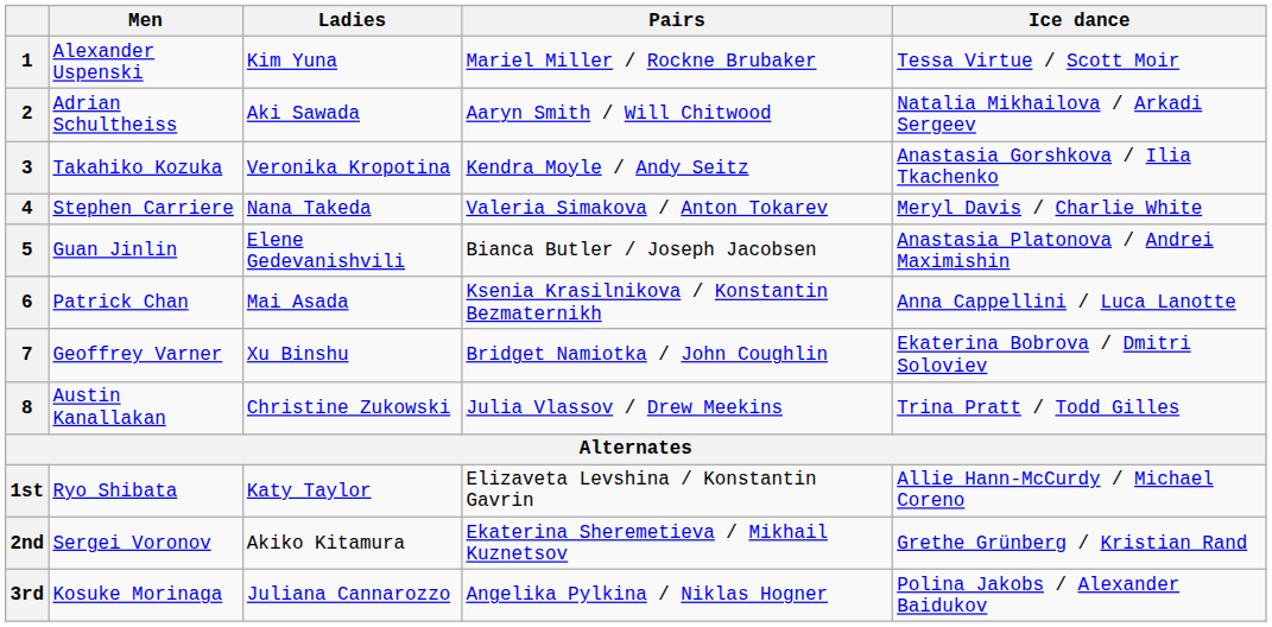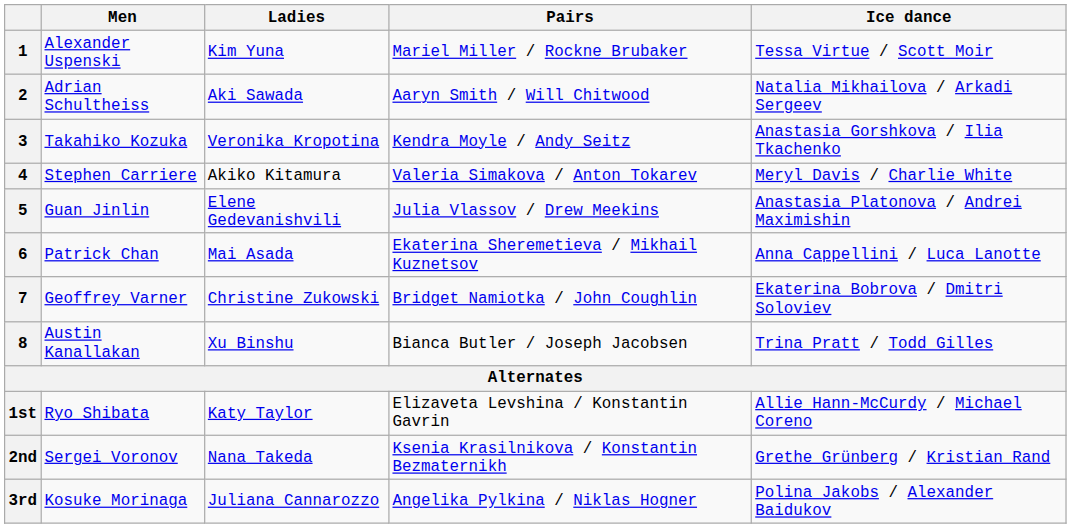4 | Ladies: Nana Takeda -> Akiko Kitamura
5 | Pairs: Bianca Butler / Joseph Jacobsen -> Julia Vlassov / Drew Meekins
6 | Pairs: Ksenia Krasilnikova / Konstantin Bezmaternikh -> Ekaterina Sheremetieva / Mikhail Kuznetsov
7 | Ladies: Xu Binshu -> Christine Zukowski
8 | Ladies: Christine Zukowski -> Xu Binshu
8 | Pairs: Julia Vlassov / Drew Meekins -> Bianca Butler / Joseph Jacobsen
2nd | Ladies: Akiko Kitamura -> Nana Takeda
2nd | Pairs: Ekaterina Sheremetieva / Mikhail Kuznetsov -> Ksenia Krasilnikova / Konstantin Bezmaternikh
